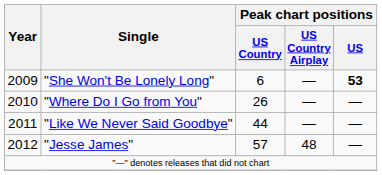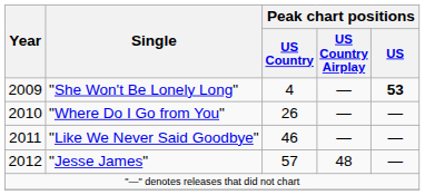"She Won't Be Lonely Long" | Peak chart positions / US Country: 6 -> 4
"Like We Never Said Goodbye" | Peak chart positions / US Country: 44 -> 46
